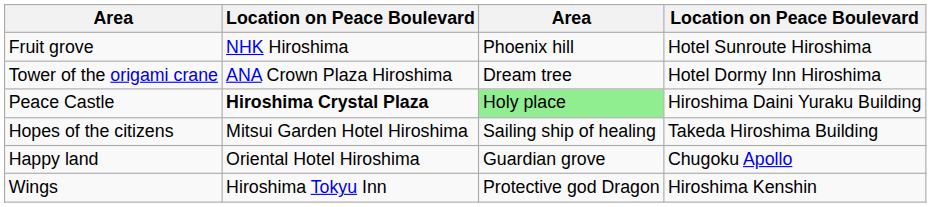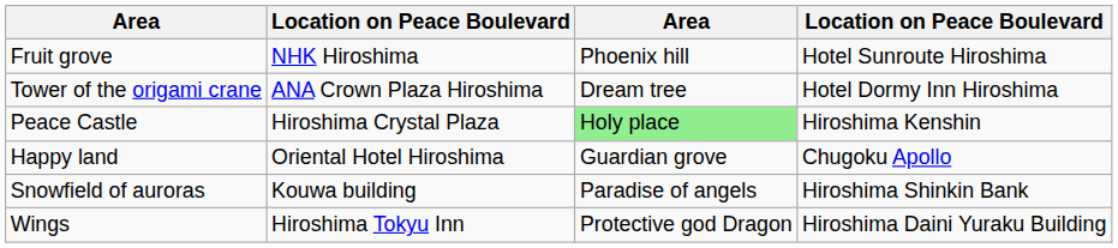Peace Castle | column 2: bold -> normal
Peace Castle | column 4: Hiroshima Daini Yuraku Building -> Hiroshima Kenshin
- row: Hopes of the citizens | Mitsui Garden Hotel Hiroshima | Sailing ship of healing | Takeda Hiroshima Building
+ row: Snowfield of auroras | Kouwa building | Paradise of angels | Hiroshima Shinkin Bank
Wings | column 4: Hiroshima Kenshin -> Hiroshima Daini Yuraku Building
